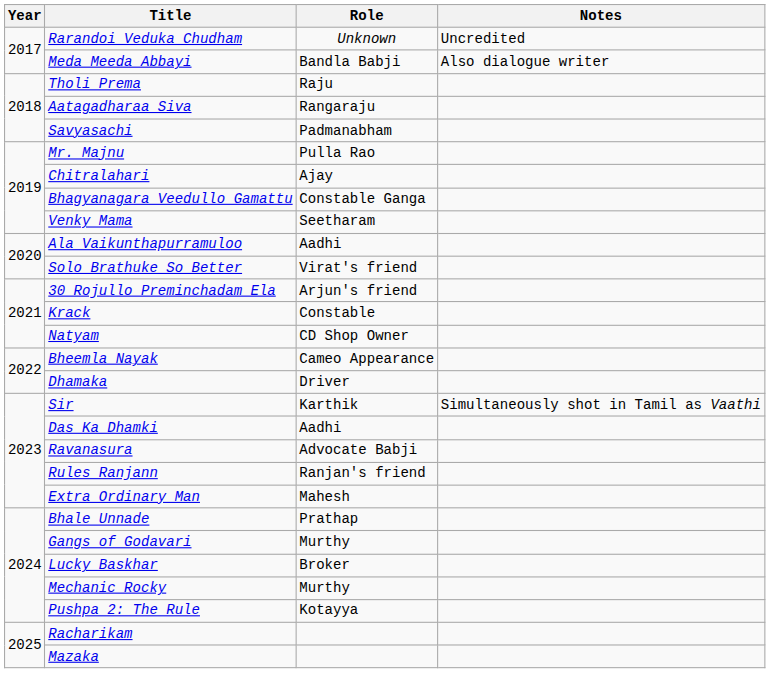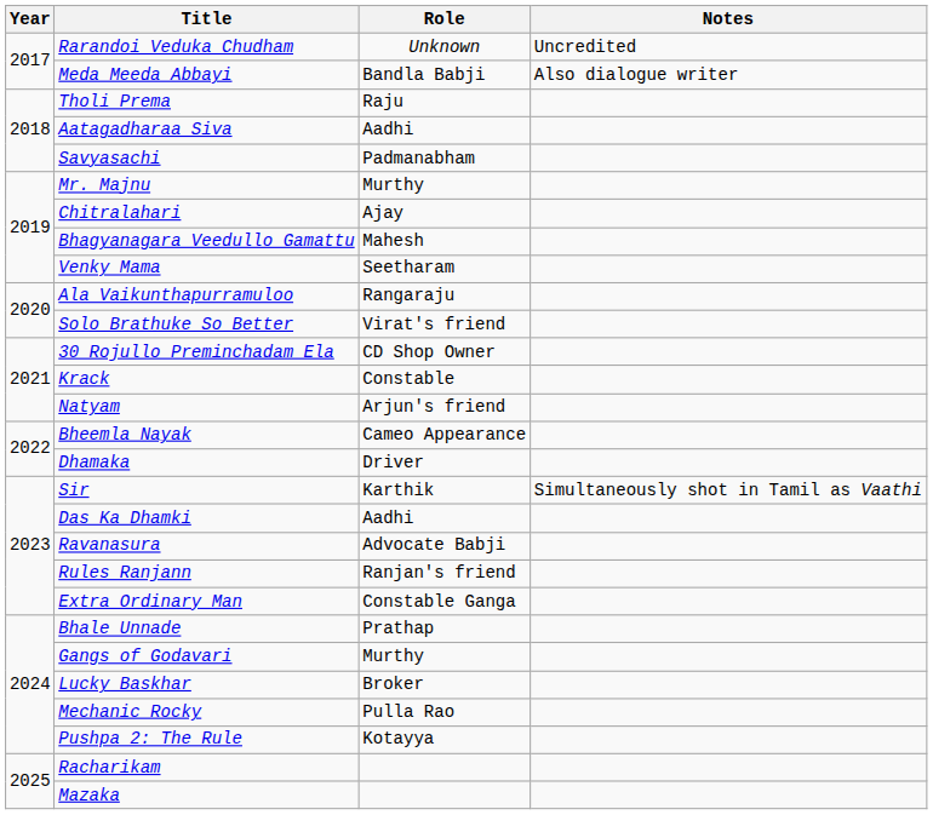Aatagadharaa Siva | Role: Rangaraju -> Aadhi
Mr. Majnu | Role: Pulla Rao -> Murthy
Bhagyanagara Veedullo Gamattu | Role: Constable Ganga -> Mahesh
Ala Vaikunthapurramuloo | Role: Aadhi -> Rangaraju
30 Rojullo Preminchadam Ela | Role: Arjun's friend -> CD Shop Owner
Natyam | Role: CD Shop Owner -> Arjun's friend
Extra Ordinary Man | Role: Mahesh -> Constable Ganga
Mechanic Rocky | Role: Murthy -> Pulla Rao
